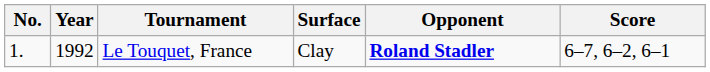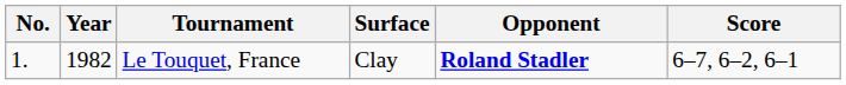Le Touquet, France | Year: 1992 -> 1982
